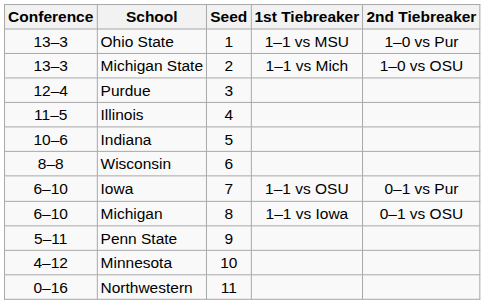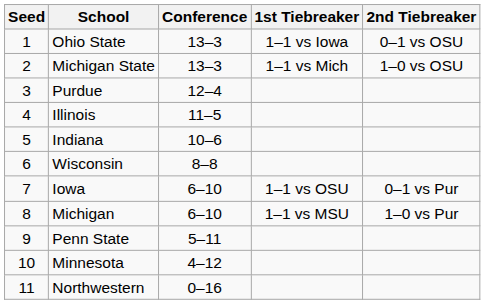columns swapped: Seed <-> Conference
Ohio State | 1st Tiebreaker: 1–1 vs MSU -> 1–1 vs Iowa
Ohio State | 2nd Tiebreaker: 1–0 vs Pur -> 0–1 vs OSU
Michigan | 1st Tiebreaker: 1–1 vs Iowa -> 1–1 vs MSU
Michigan | 2nd Tiebreaker: 0–1 vs OSU -> 1–0 vs Pur
